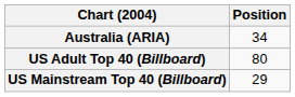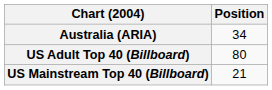US Mainstream Top 40 (Billboard) | Position: 29 -> 21
